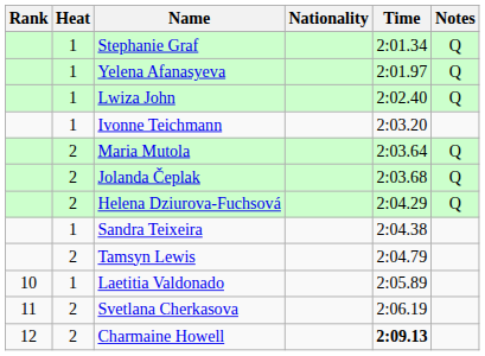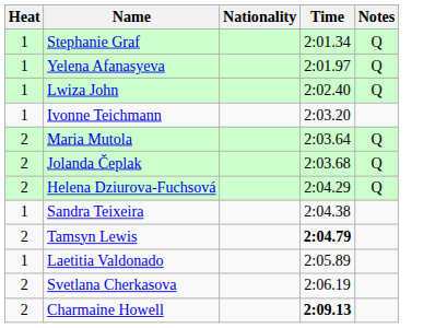- column: Rank | 10 | 11 | 12
Tamsyn Lewis | Time: normal -> bold
